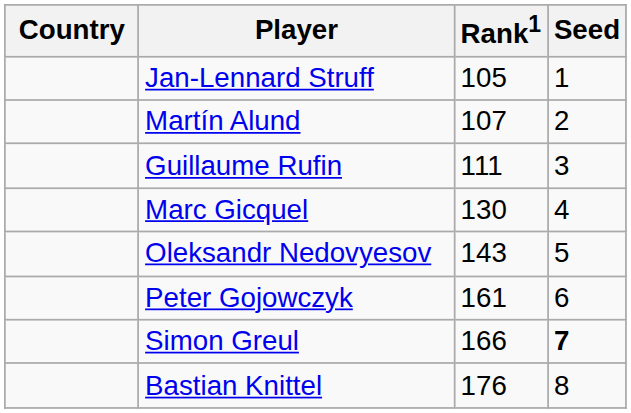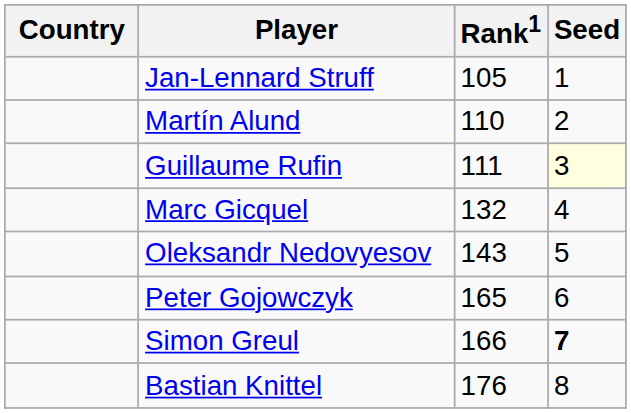Martín Alund | Rank1: 107 -> 110
Guillaume Rufin | Seed: no background -> lightyellow background
Marc Gicquel | Rank1: 130 -> 132
Peter Gojowczyk | Rank1: 161 -> 165
